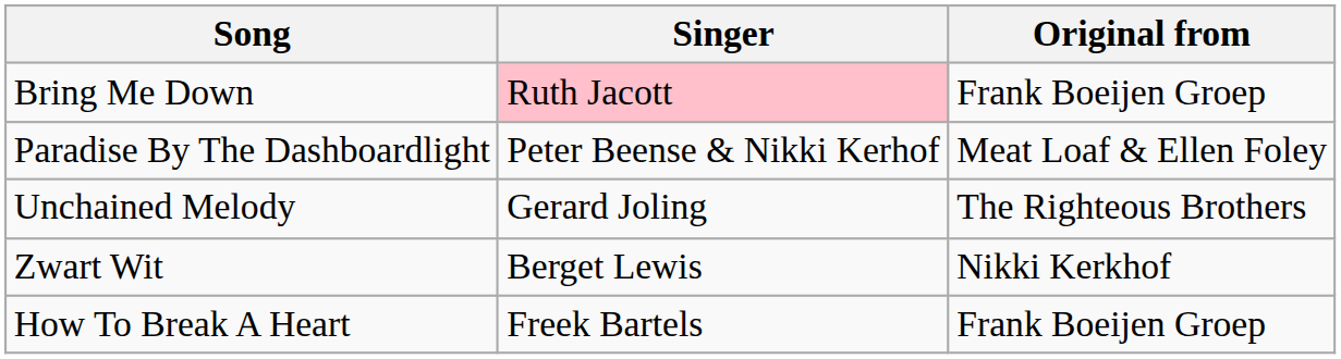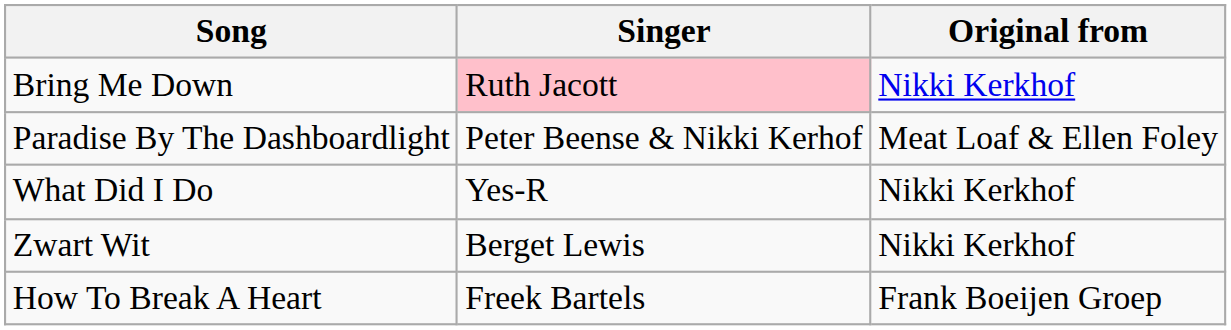Bring Me Down | Original from: Frank Boeijen Groep -> Nikki Kerkhof
+ row: What Did I Do | Yes-R | Nikki Kerkhof
- row: Unchained Melody | Gerard Joling | The Righteous Brothers
